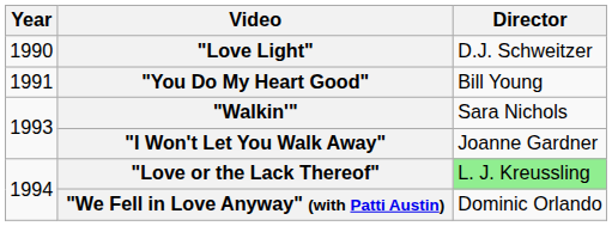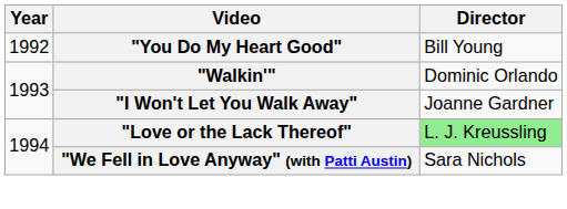- row: 1990 | "Love Light" | D.J. Schweitzer
"You Do My Heart Good" | Year: 1991 -> 1992
"Walkin'" | Director: Sara Nichols -> Dominic Orlando
"We Fell in Love Anyway" (with Patti Austin) | Director: Dominic Orlando -> Sara Nichols
